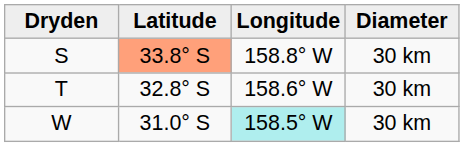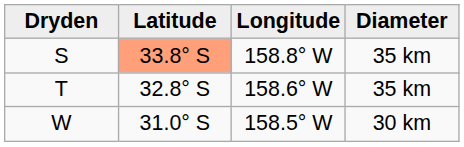S | Diameter: 30 km -> 35 km
T | Diameter: 30 km -> 35 km
W | Longitude: paleturquoise background -> no background
